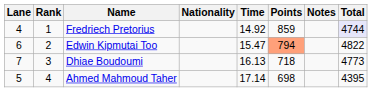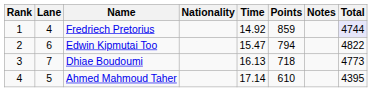columns swapped: Rank <-> Lane
Edwin Kipmutai Too | Points: lightsalmon background -> no background
Ahmed Mahmoud Taher | Points: 698 -> 610
